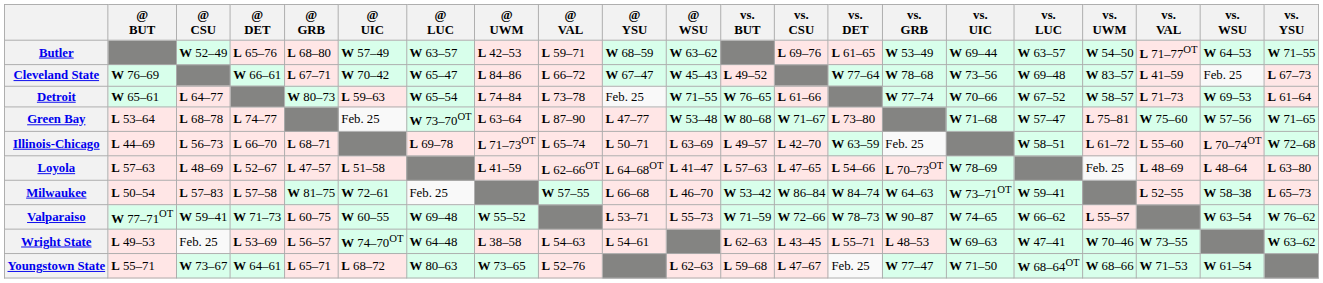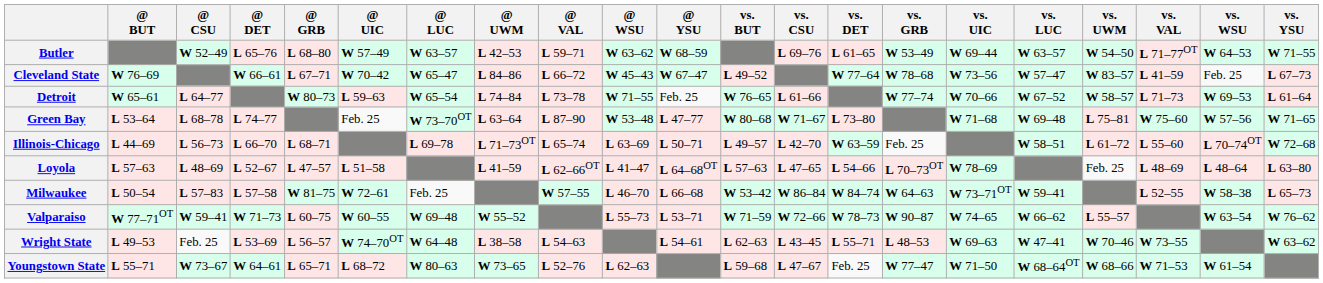columns swapped: @ WSU <-> @ YSU
Cleveland State | vs. LUC: W 69–48 -> W 57–47
Green Bay | vs. LUC: W 57–47 -> W 69–48
